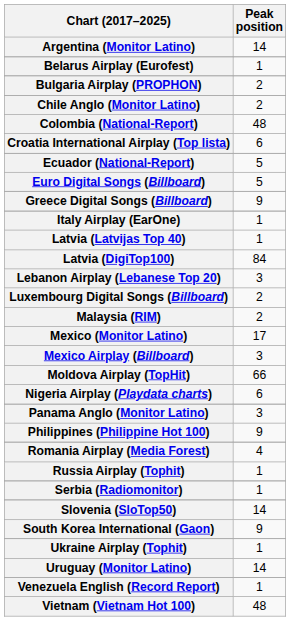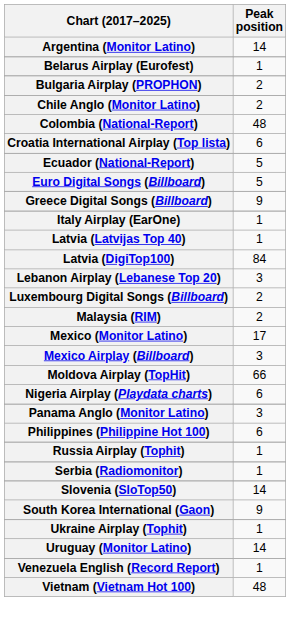Philippines (Philippine Hot 100) | Peak position: 9 -> 6
- row: Romania Airplay (Media Forest) | 4
